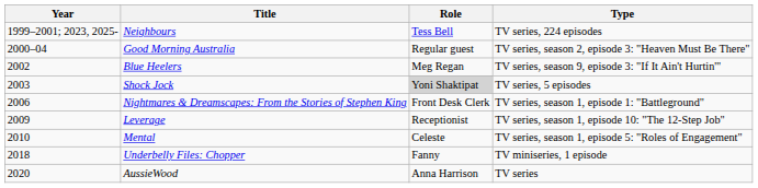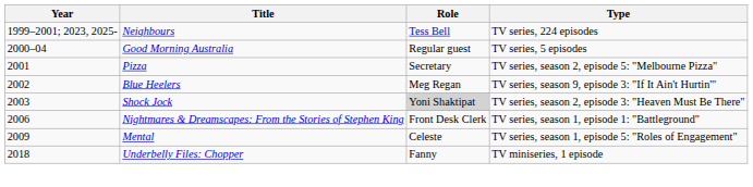Good Morning Australia | Type: TV series, season 2, episode 3: "Heaven Must Be There" -> TV series, 5 episodes
+ row: 2001 | Pizza | Secretary | TV series, season 2, episode 5: "Melbourne Pizza"
Shock Jock | Type: TV series, 5 episodes -> TV series, season 2, episode 3: "Heaven Must Be There"
- row: 2009 | Leverage | Receptionist | TV series, season 1, episode 10: "The 12-Step Job"
Mental | Year: 2010 -> 2009
- row: 2020 | AussieWood | Anna Harrison | TV series
